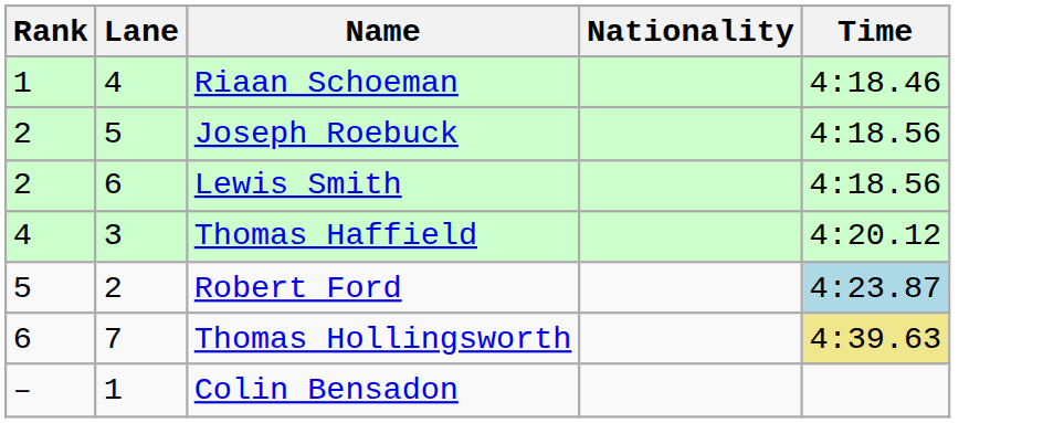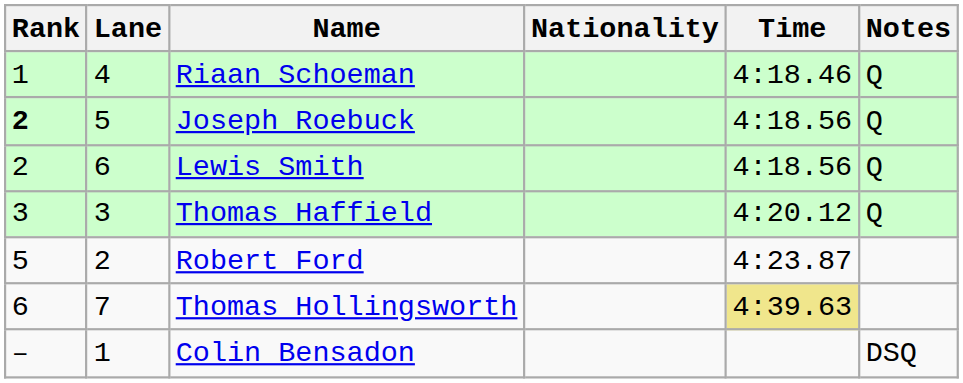+ column: Notes | Q | Q | Q | Q | DSQ
Joseph Roebuck | Rank: normal -> bold
Thomas Haffield | Rank: 4 -> 3
Robert Ford | Time: lightblue background -> no background
